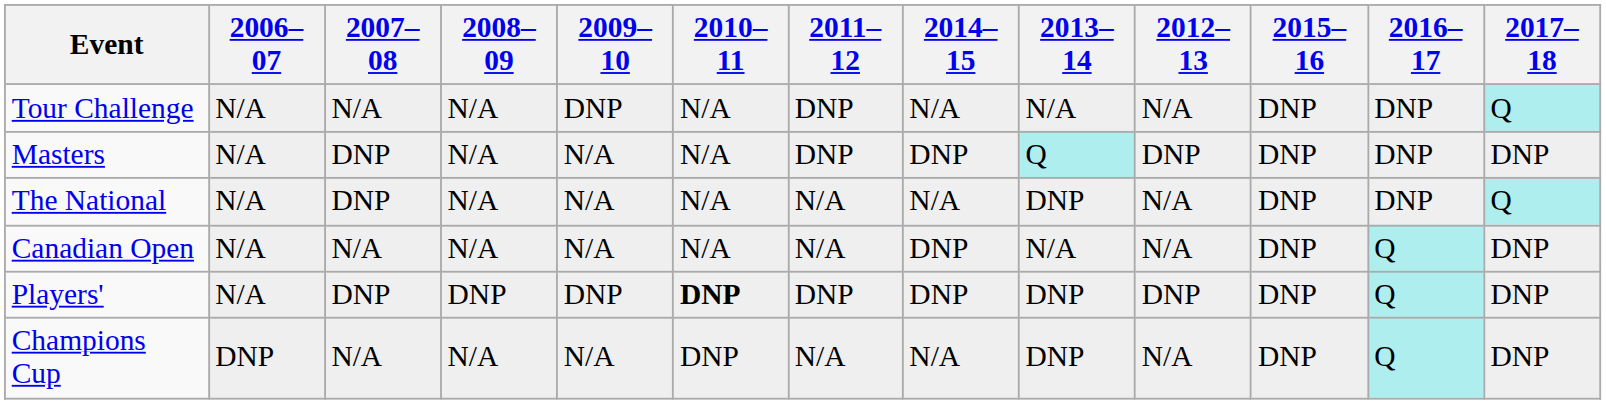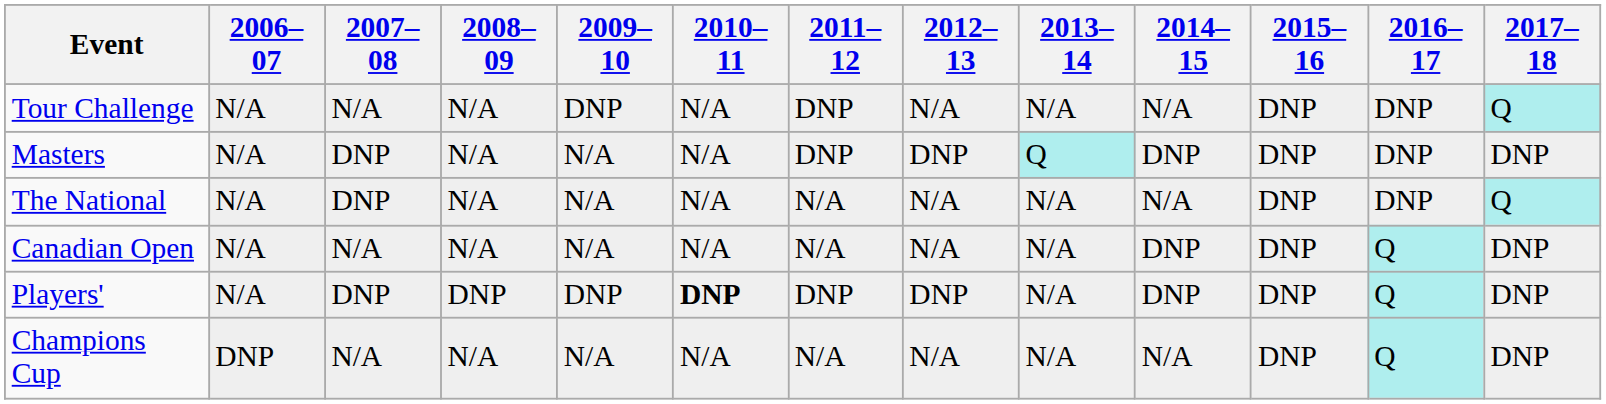columns swapped: 2012–13 <-> 2014–15
The National | 2013–14: DNP -> N/A
Players' | 2013–14: DNP -> N/A
Champions Cup | 2010–11: DNP -> N/A
Champions Cup | 2013–14: DNP -> N/A
